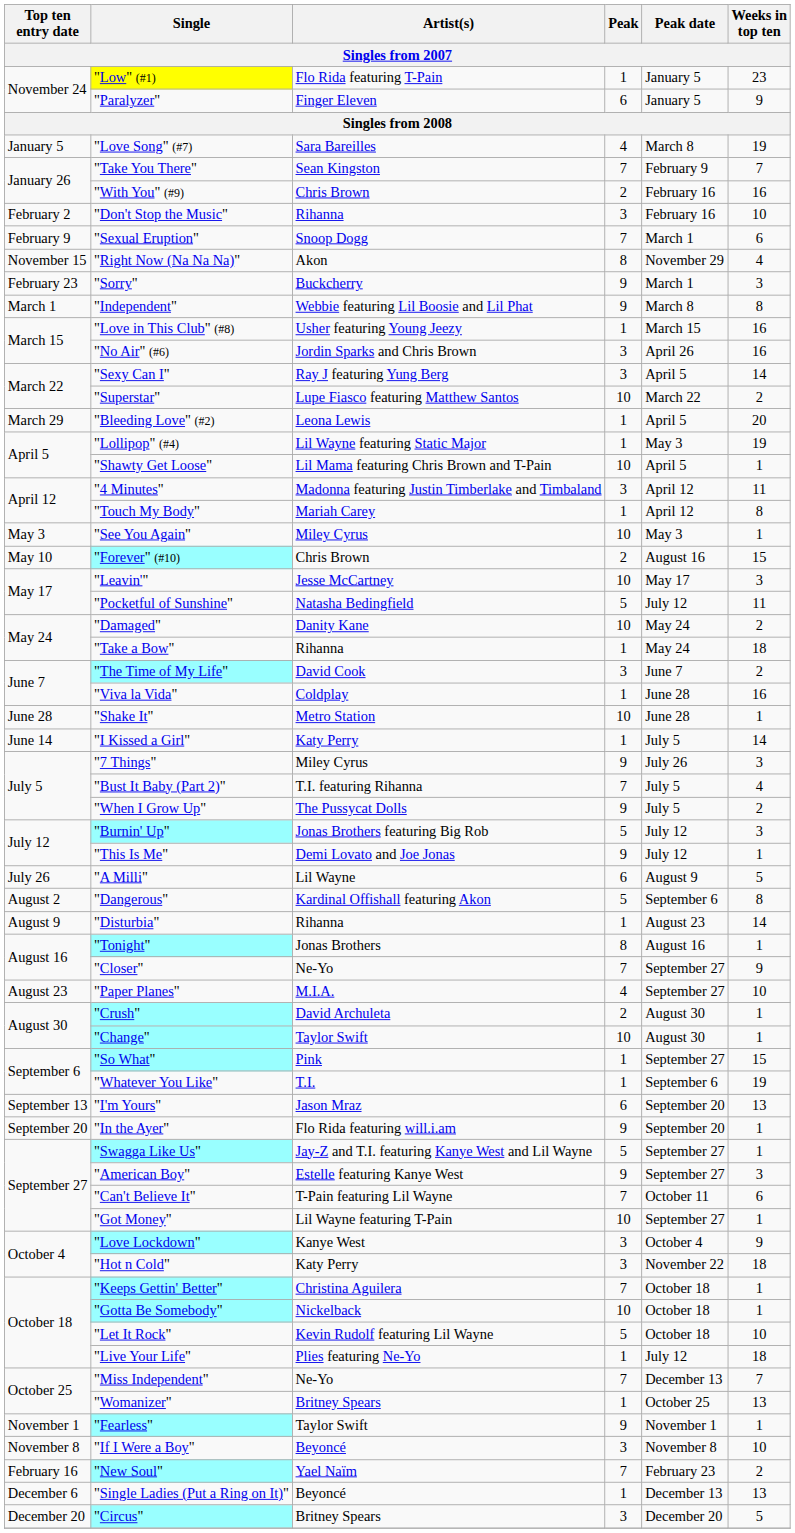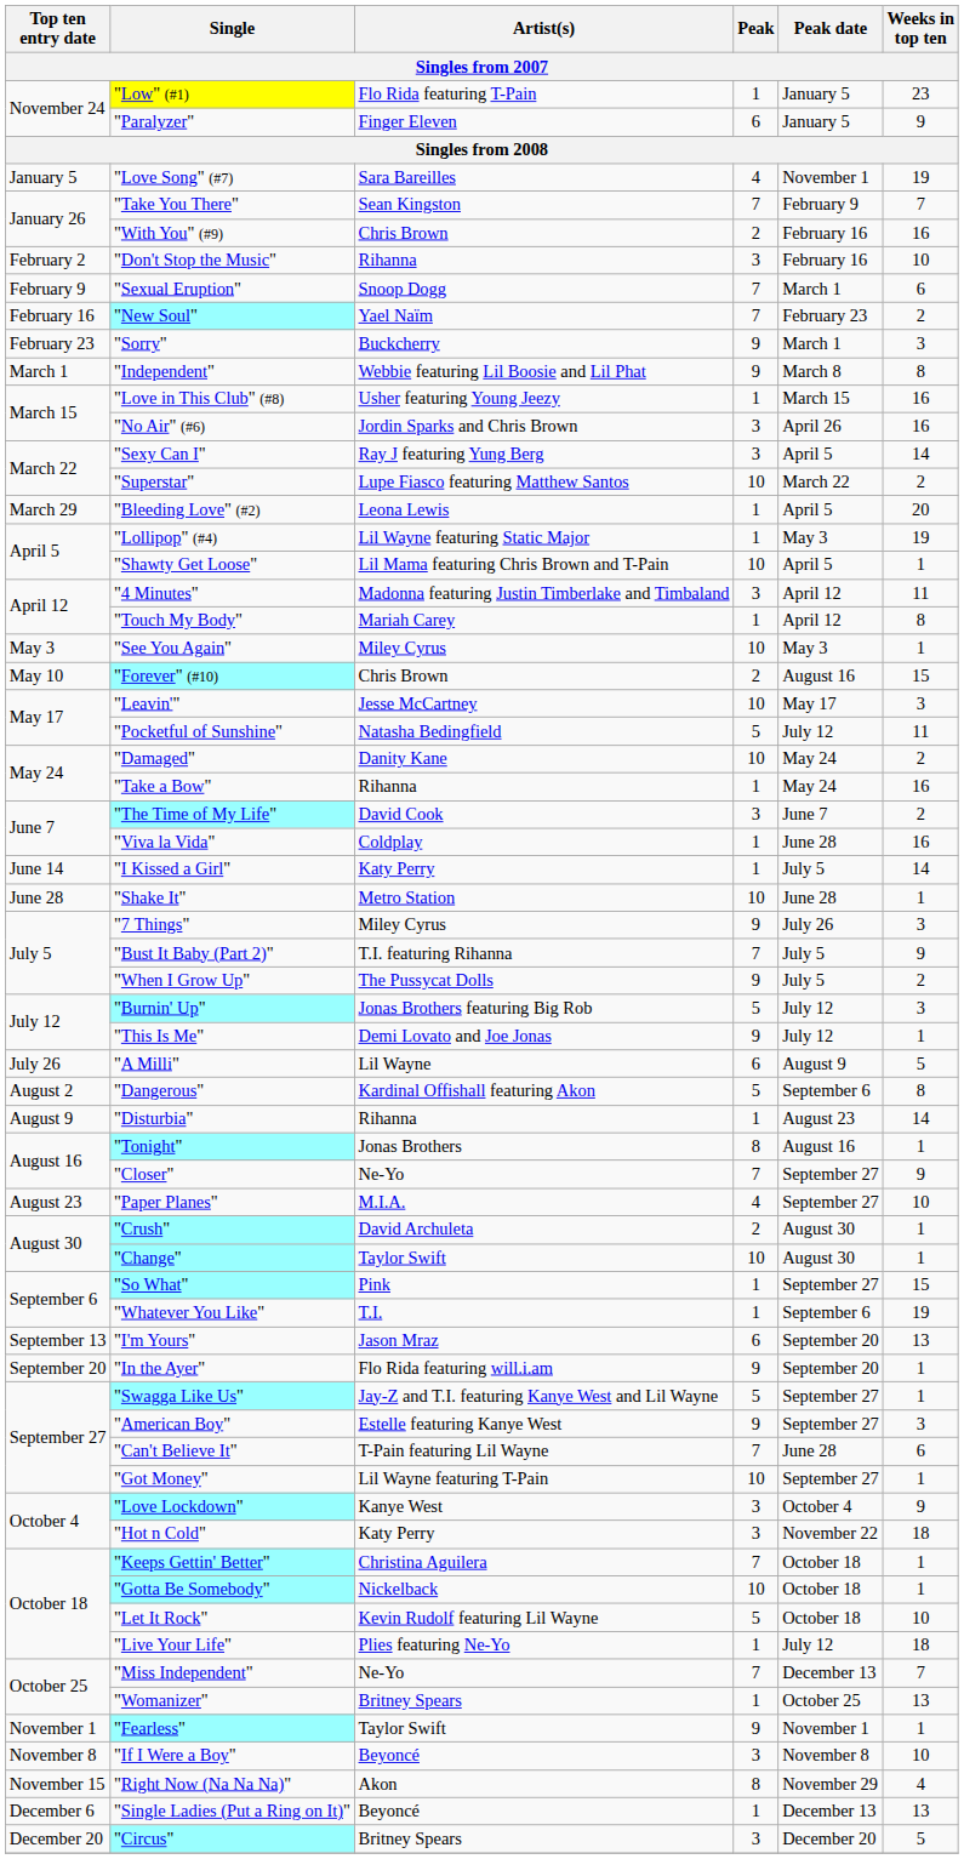"Love Song" (#7) | Peak date: March 8 -> November 1
rows swapped: "New Soul" <-> "Right Now (Na Na Na)"
"Take a Bow" | Weeks in top ten: 18 -> 16
rows swapped: "I Kissed a Girl" <-> "Shake It"
"Bust It Baby (Part 2)" | Weeks in top ten: 4 -> 9
"Can't Believe It" | Peak date: October 11 -> June 28
